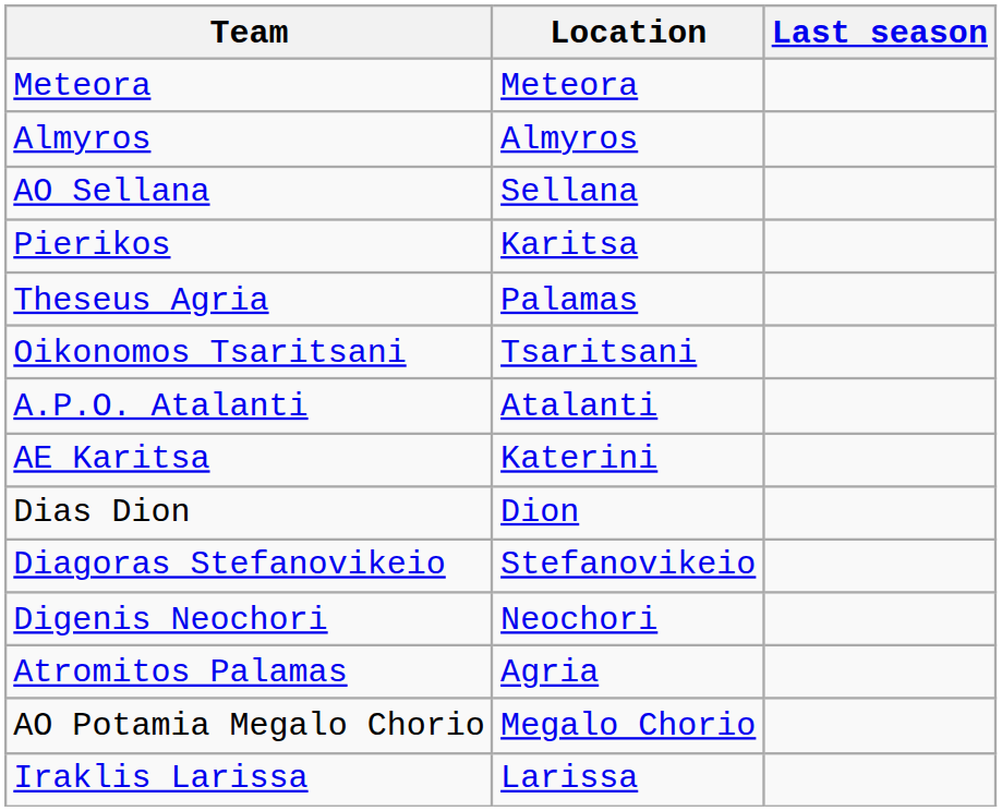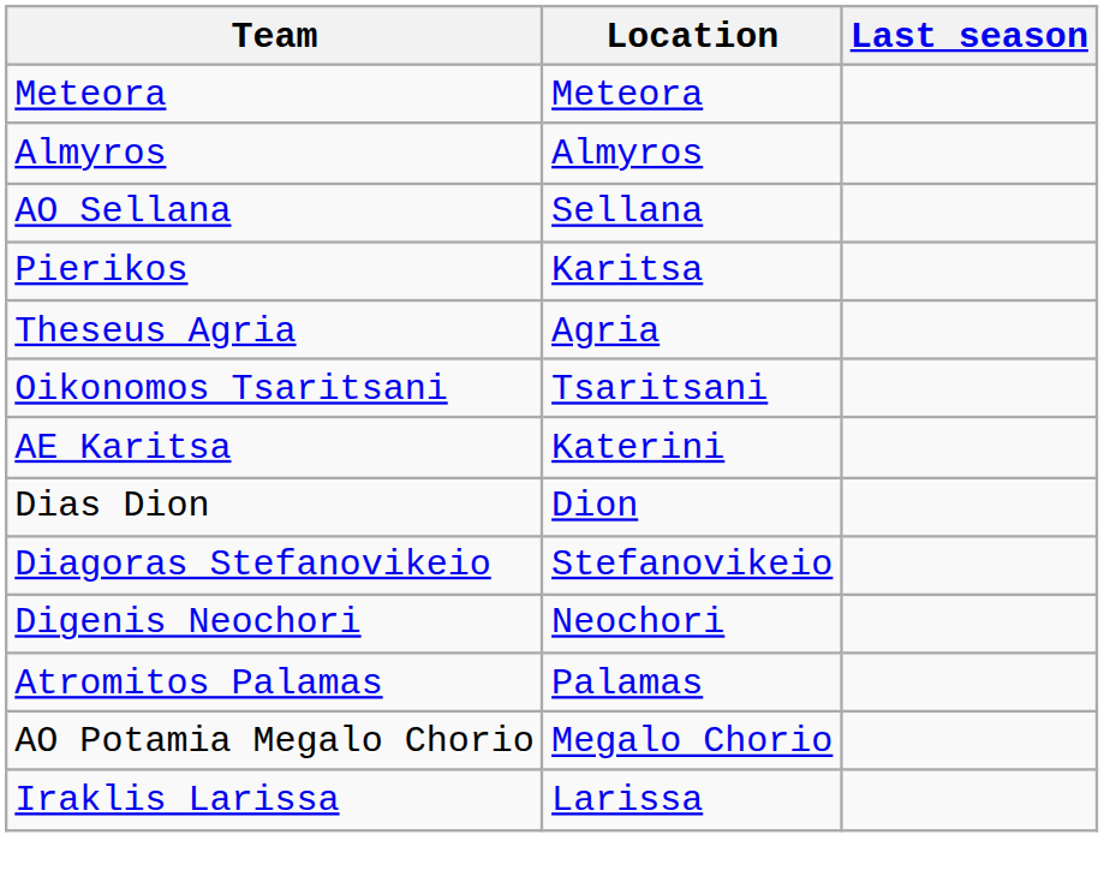Theseus Agria | Location: Palamas -> Agria
- row: A.P.O. Atalanti | Atalanti
Atromitos Palamas | Location: Agria -> Palamas
